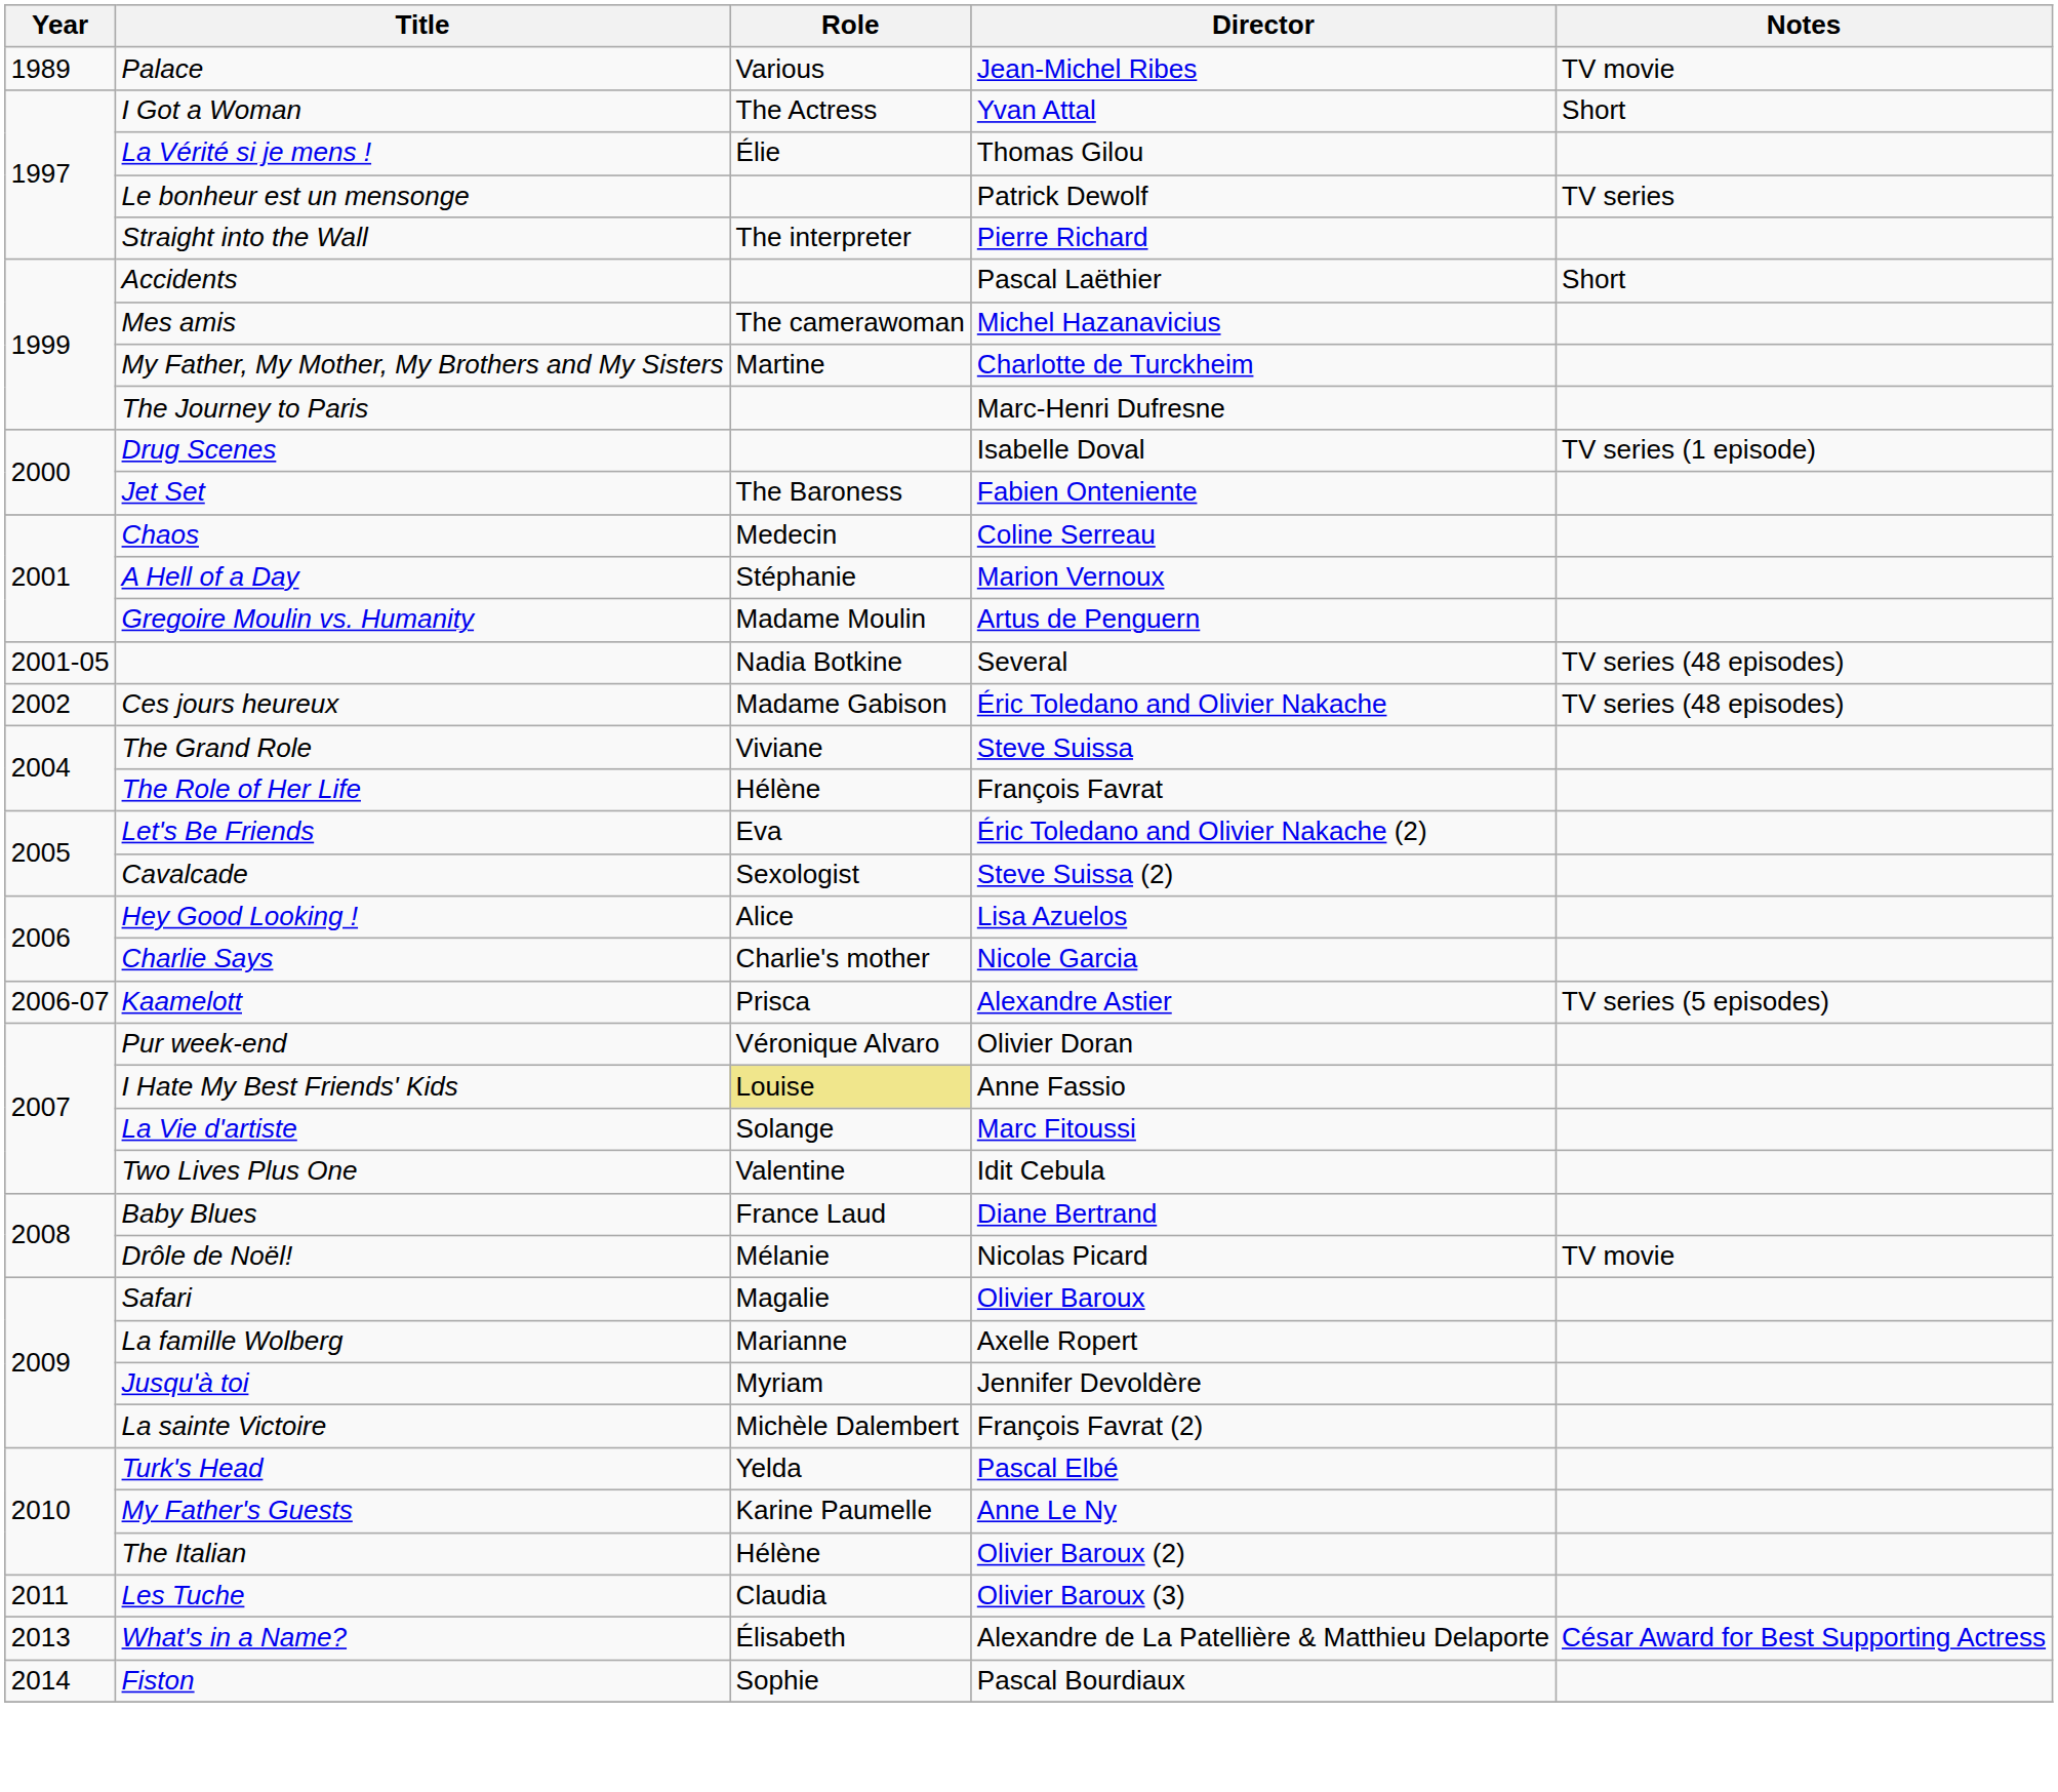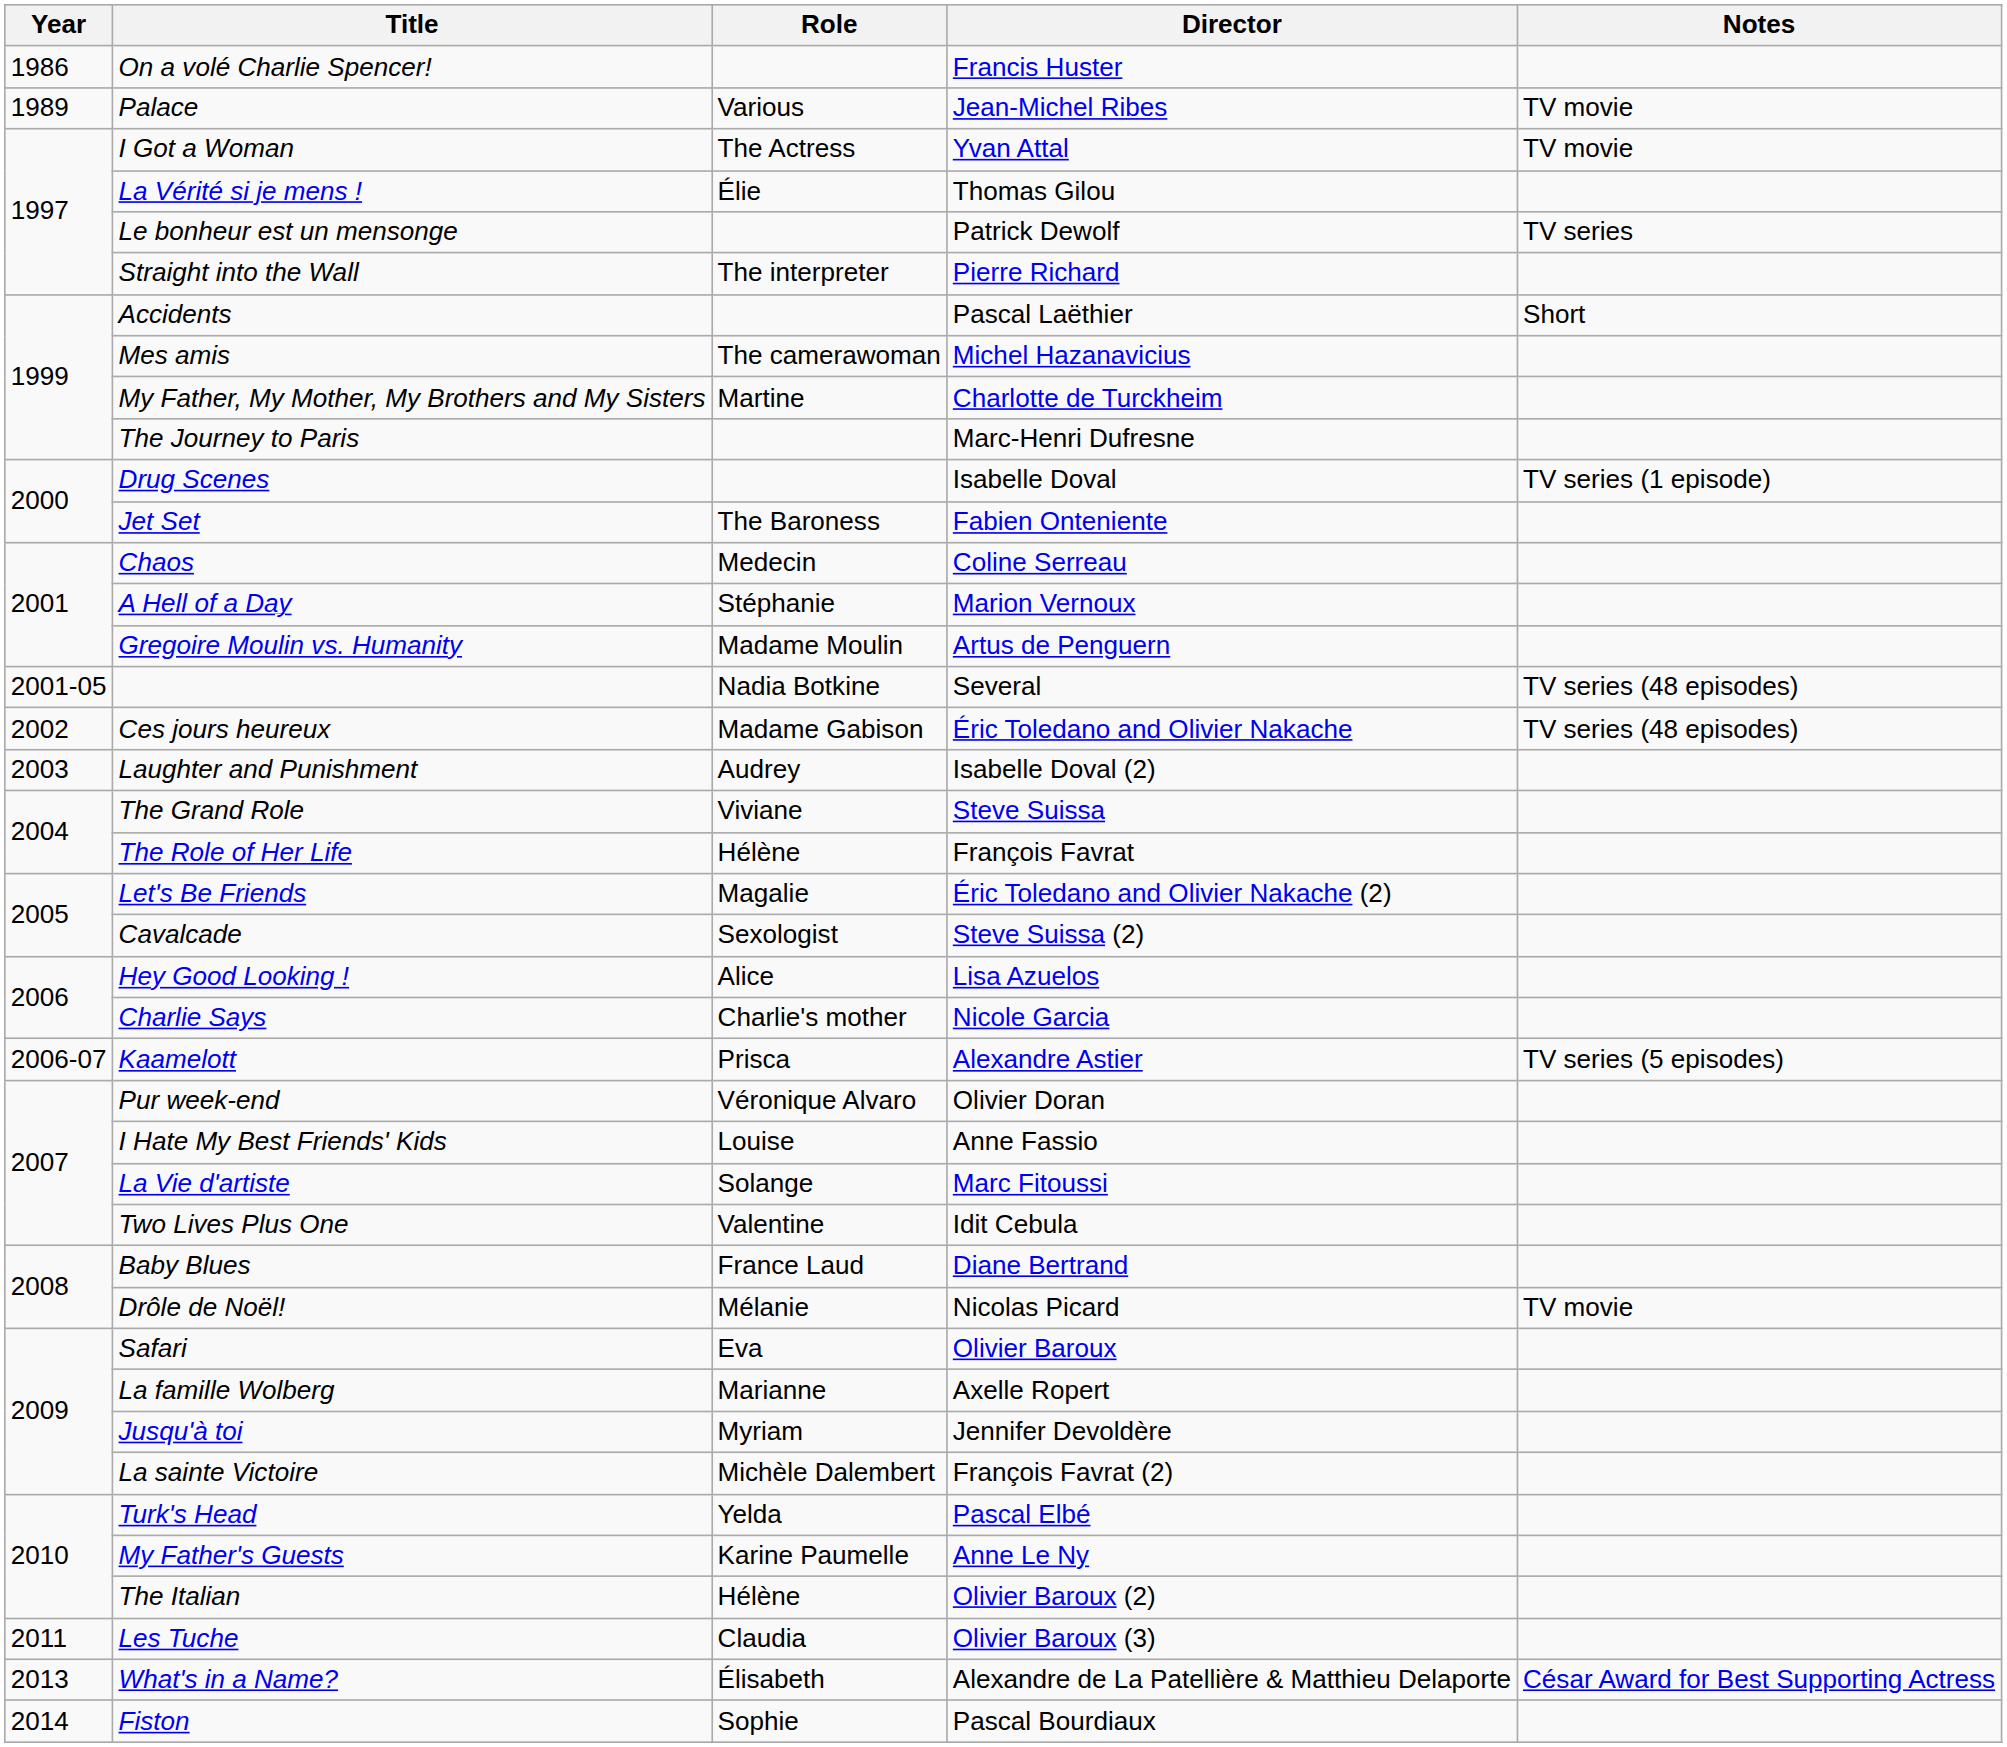+ row: 1986 | On a volé Charlie Spencer! | Francis Huster
I Got a Woman | Notes: Short -> TV movie
+ row: 2003 | Laughter and Punishment | Audrey | Isabelle Doval (2)
Let's Be Friends | Role: Eva -> Magalie
I Hate My Best Friends' Kids | Role: khaki background -> no background
Safari | Role: Magalie -> Eva
